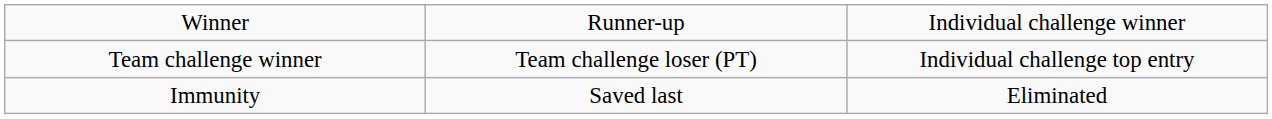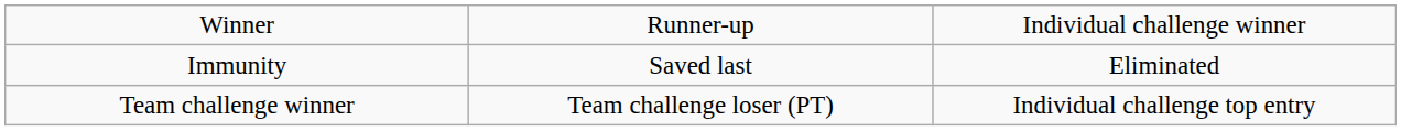rows swapped: Team challenge winner <-> Immunity
